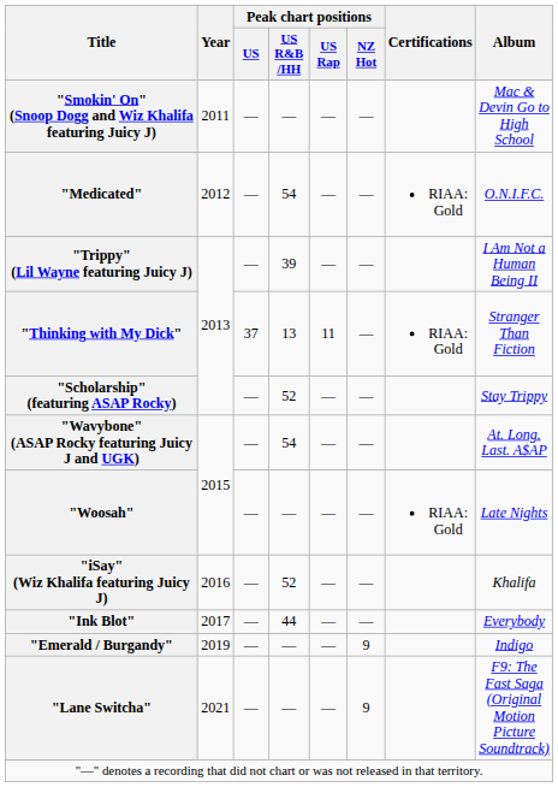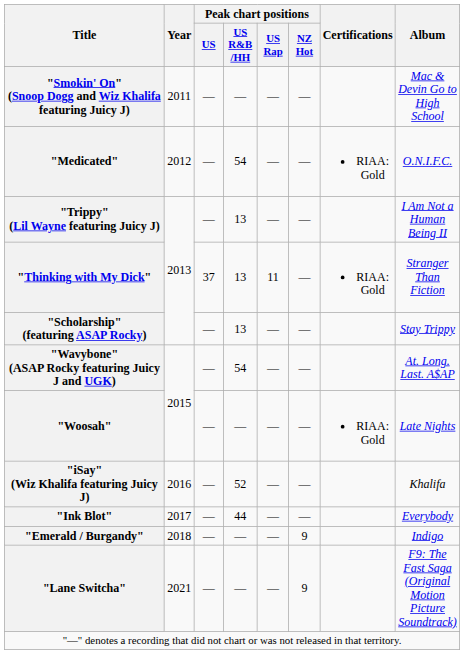"Trippy" (Lil Wayne featuring Juicy J) | Peak chart positions / US R&B /HH: 39 -> 13
"Scholarship" (featuring ASAP Rocky) | Peak chart positions / US R&B /HH: 52 -> 13
"Emerald / Burgandy" | Year: 2019 -> 2018
